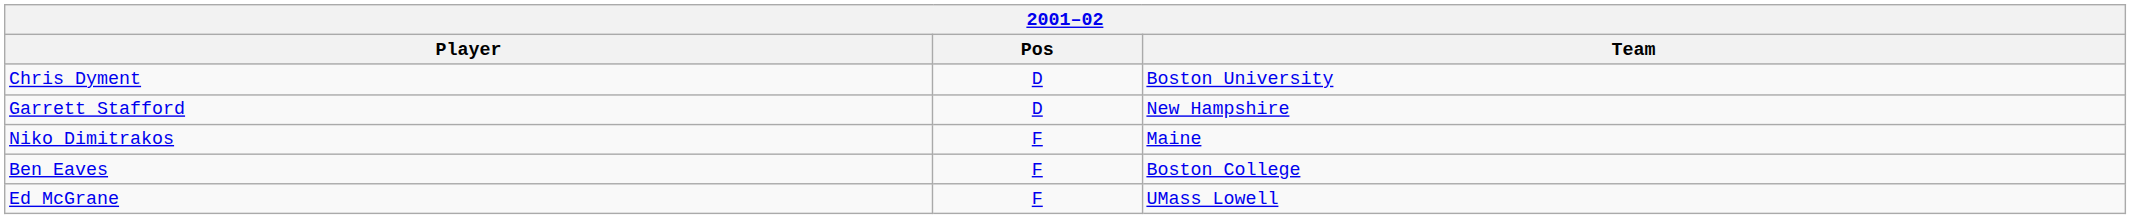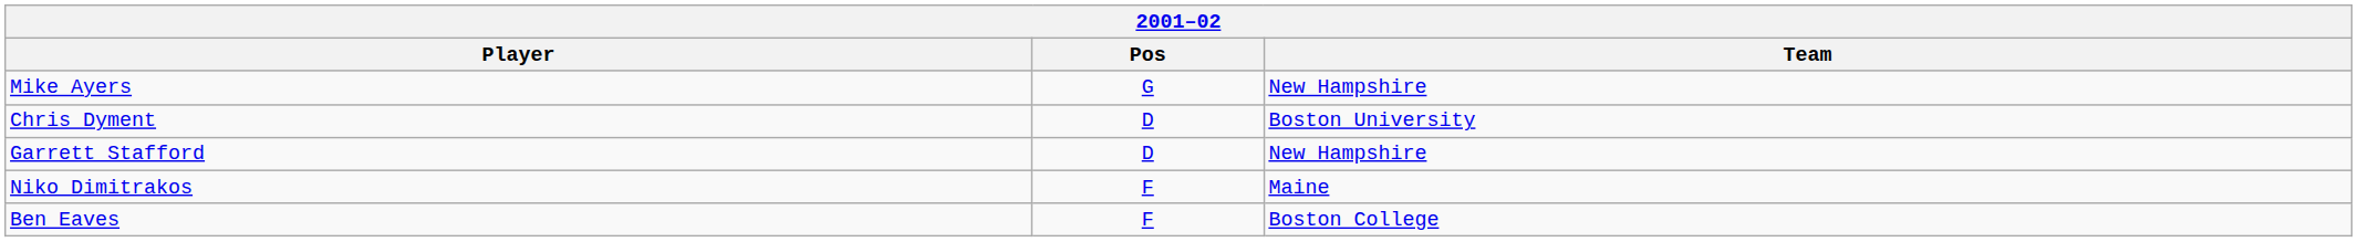+ row: Mike Ayers | G | New Hampshire
- row: Ed McGrane | F | UMass Lowell
